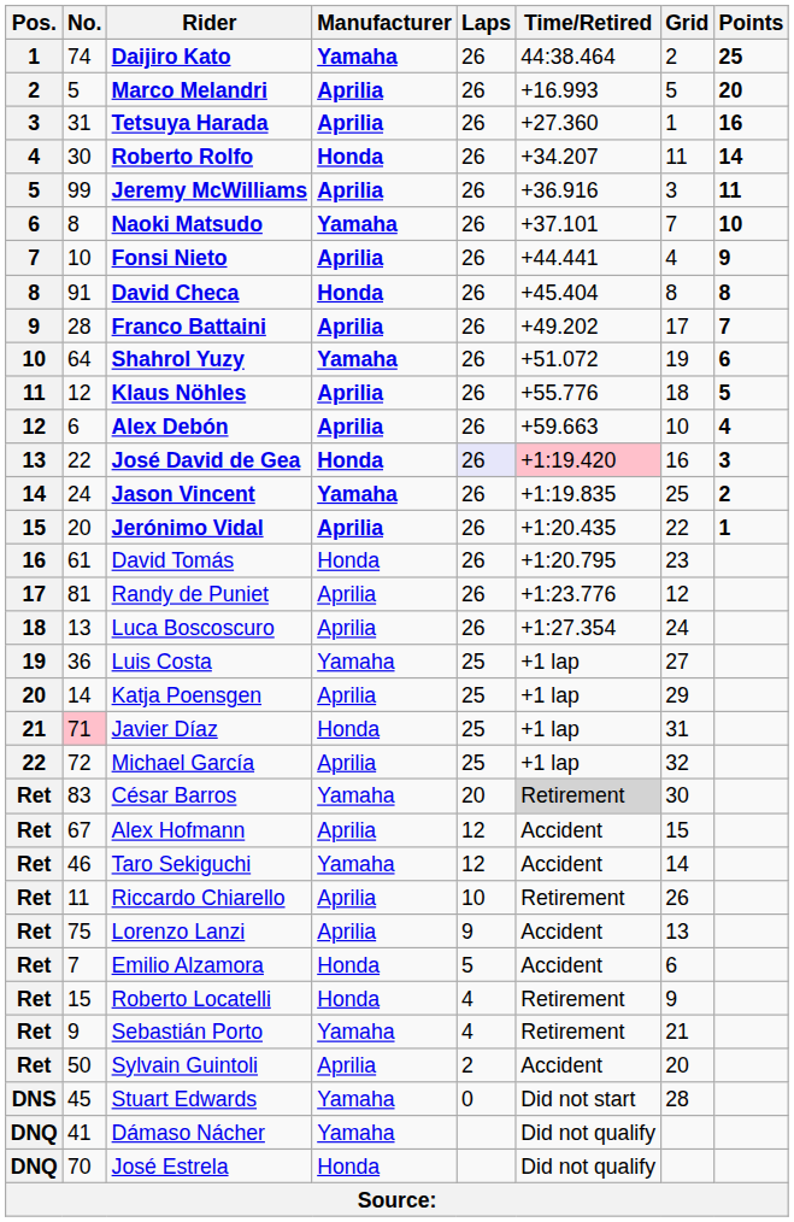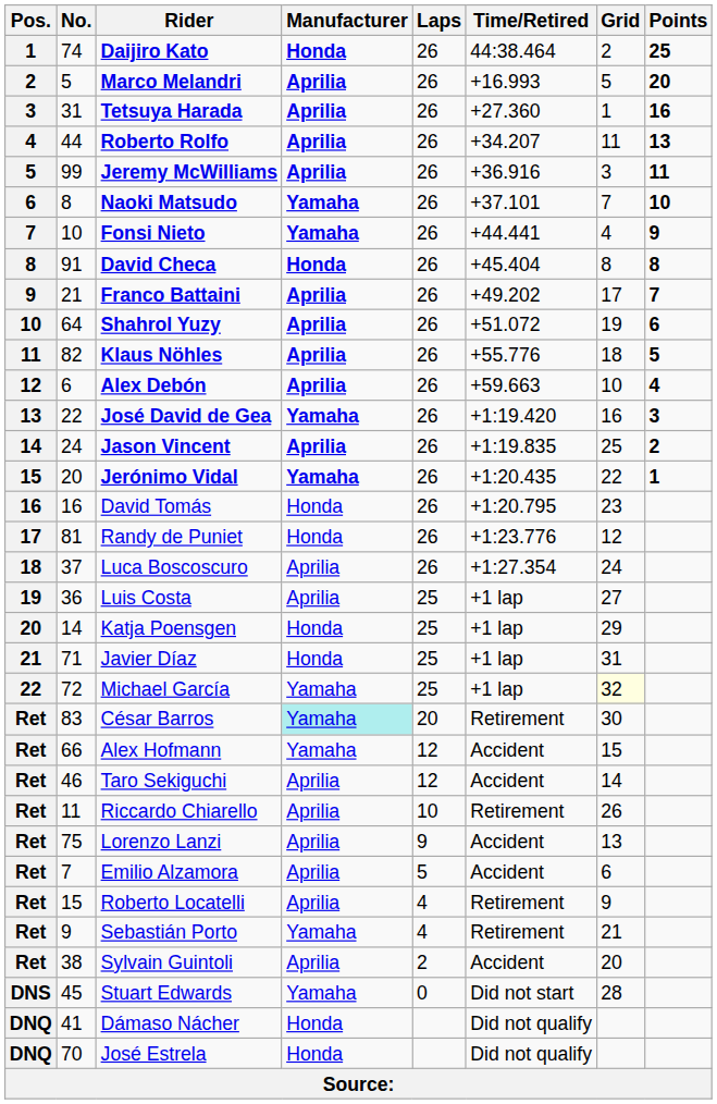Daijiro Kato | Manufacturer: Yamaha -> Honda
Roberto Rolfo | No.: 30 -> 44
Roberto Rolfo | Manufacturer: Honda -> Aprilia
Roberto Rolfo | Points: 14 -> 13
Fonsi Nieto | Manufacturer: Aprilia -> Yamaha
Franco Battaini | No.: 28 -> 21
Shahrol Yuzy | Manufacturer: Yamaha -> Aprilia
Klaus Nöhles | No.: 12 -> 82
José David de Gea | Manufacturer: Honda -> Yamaha
José David de Gea | Laps: lavender background -> no background
José David de Gea | Time/Retired: pink background -> no background
Jason Vincent | Manufacturer: Yamaha -> Aprilia
Jerónimo Vidal | Manufacturer: Aprilia -> Yamaha
David Tomás | No.: 61 -> 16
Randy de Puniet | Manufacturer: Aprilia -> Honda
Luca Boscoscuro | No.: 13 -> 37
Luis Costa | Manufacturer: Yamaha -> Aprilia
Katja Poensgen | Manufacturer: Aprilia -> Honda
Javier Díaz | No.: pink background -> no background
Michael García | Manufacturer: Aprilia -> Yamaha
Michael García | Grid: no background -> lightyellow background
César Barros | Manufacturer: no background -> paleturquoise background
César Barros | Time/Retired: lightgrey background -> no background
Alex Hofmann | No.: 67 -> 66
Alex Hofmann | Manufacturer: Aprilia -> Yamaha
Taro Sekiguchi | Manufacturer: Yamaha -> Aprilia
Emilio Alzamora | Manufacturer: Honda -> Aprilia
Roberto Locatelli | Manufacturer: Honda -> Aprilia
Sylvain Guintoli | No.: 50 -> 38
Dámaso Nácher | Manufacturer: Yamaha -> Honda
